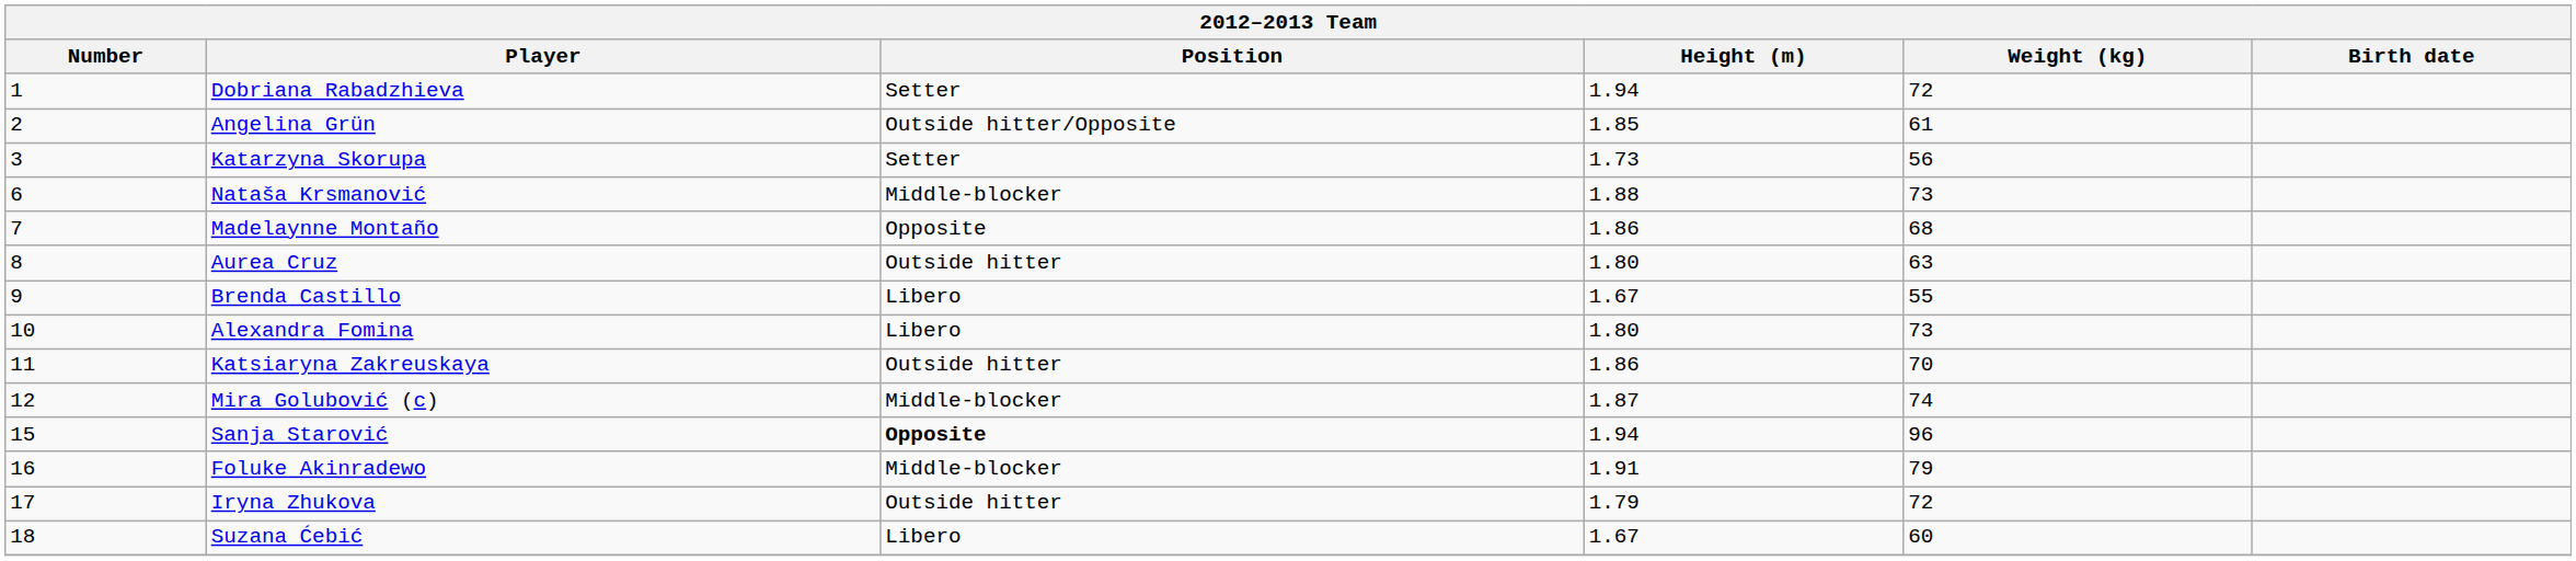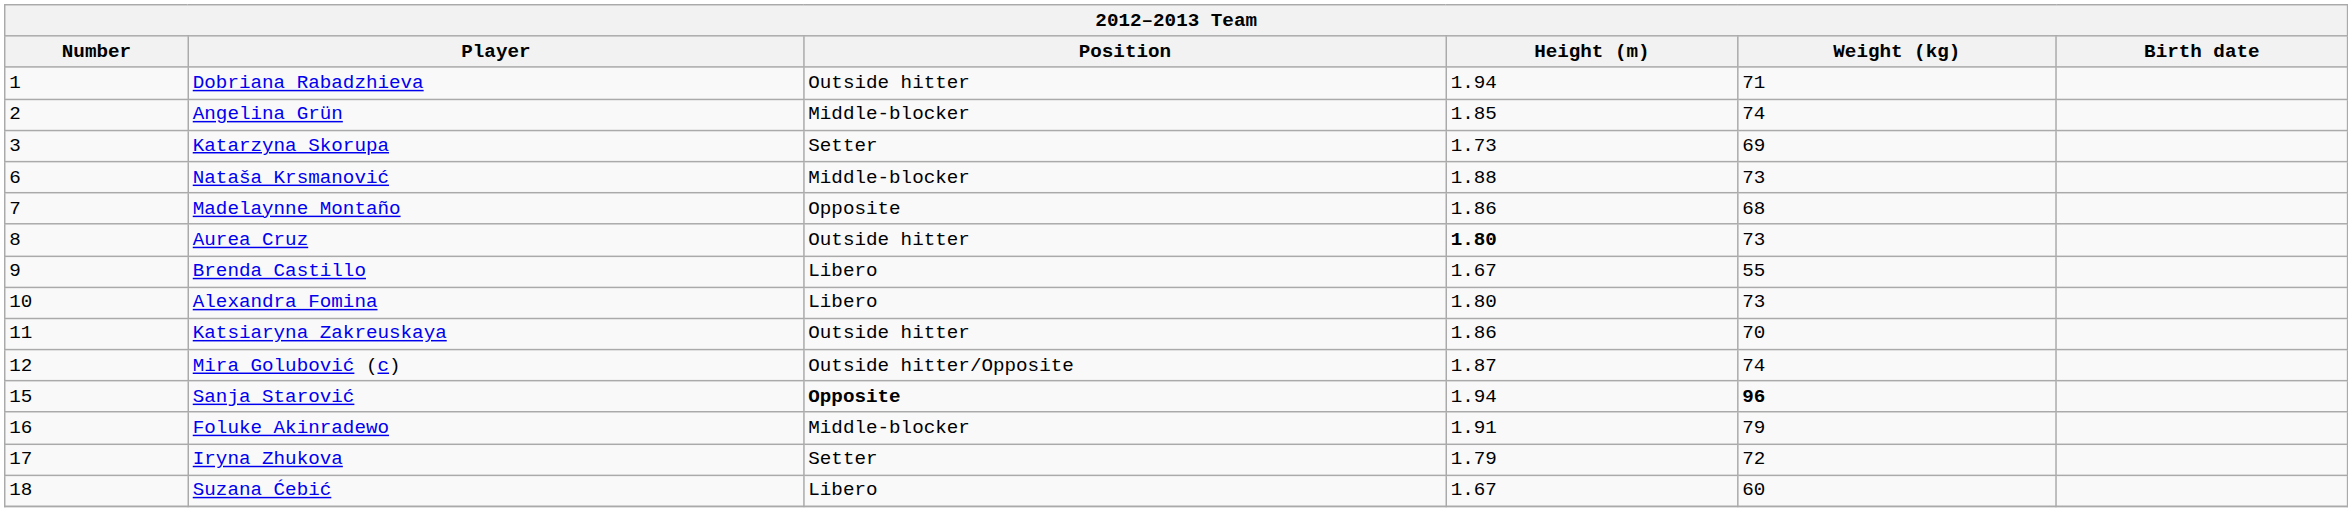Dobriana Rabadzhieva | Position: Setter -> Outside hitter
Dobriana Rabadzhieva | Weight (kg): 72 -> 71
Angelina Grün | Position: Outside hitter/Opposite -> Middle-blocker
Angelina Grün | Weight (kg): 61 -> 74
Katarzyna Skorupa | Weight (kg): 56 -> 69
Aurea Cruz | Height (m): normal -> bold
Aurea Cruz | Weight (kg): 63 -> 73
Mira Golubović (c) | Position: Middle-blocker -> Outside hitter/Opposite
Sanja Starović | Weight (kg): normal -> bold
Iryna Zhukova | Position: Outside hitter -> Setter
